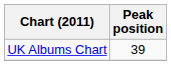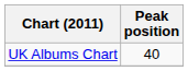UK Albums Chart | Peak position: 39 -> 40
